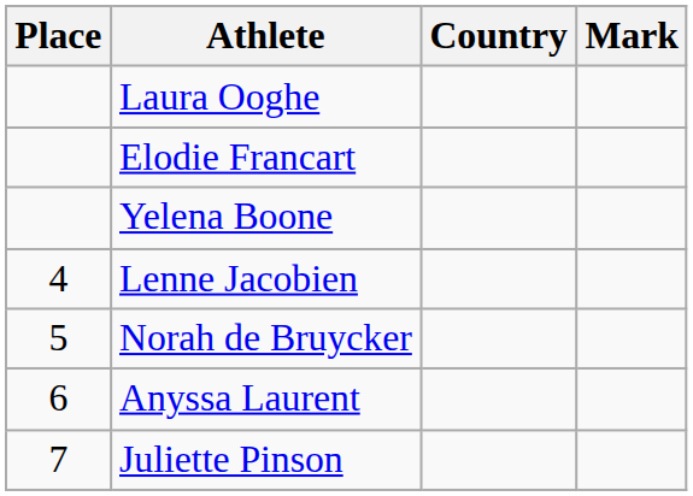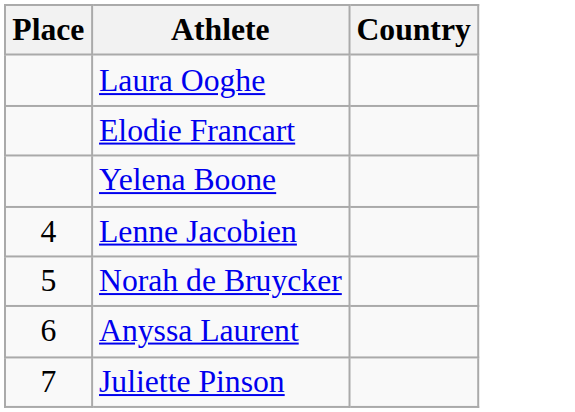- column: Mark
